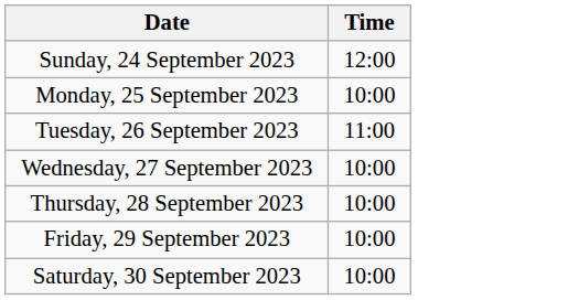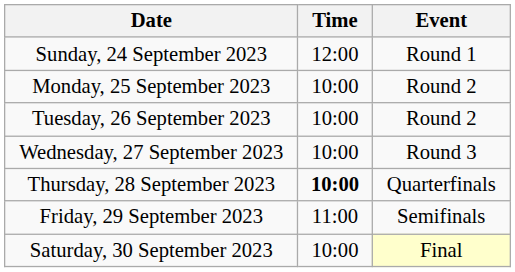+ column: Event | Round 1 | Round 2 | Round 2 | Round 3 | Quarterfinals | Semifinals | Final
Tuesday, 26 September 2023 | Time: 11:00 -> 10:00
Thursday, 28 September 2023 | Time: normal -> bold
Friday, 29 September 2023 | Time: 10:00 -> 11:00
